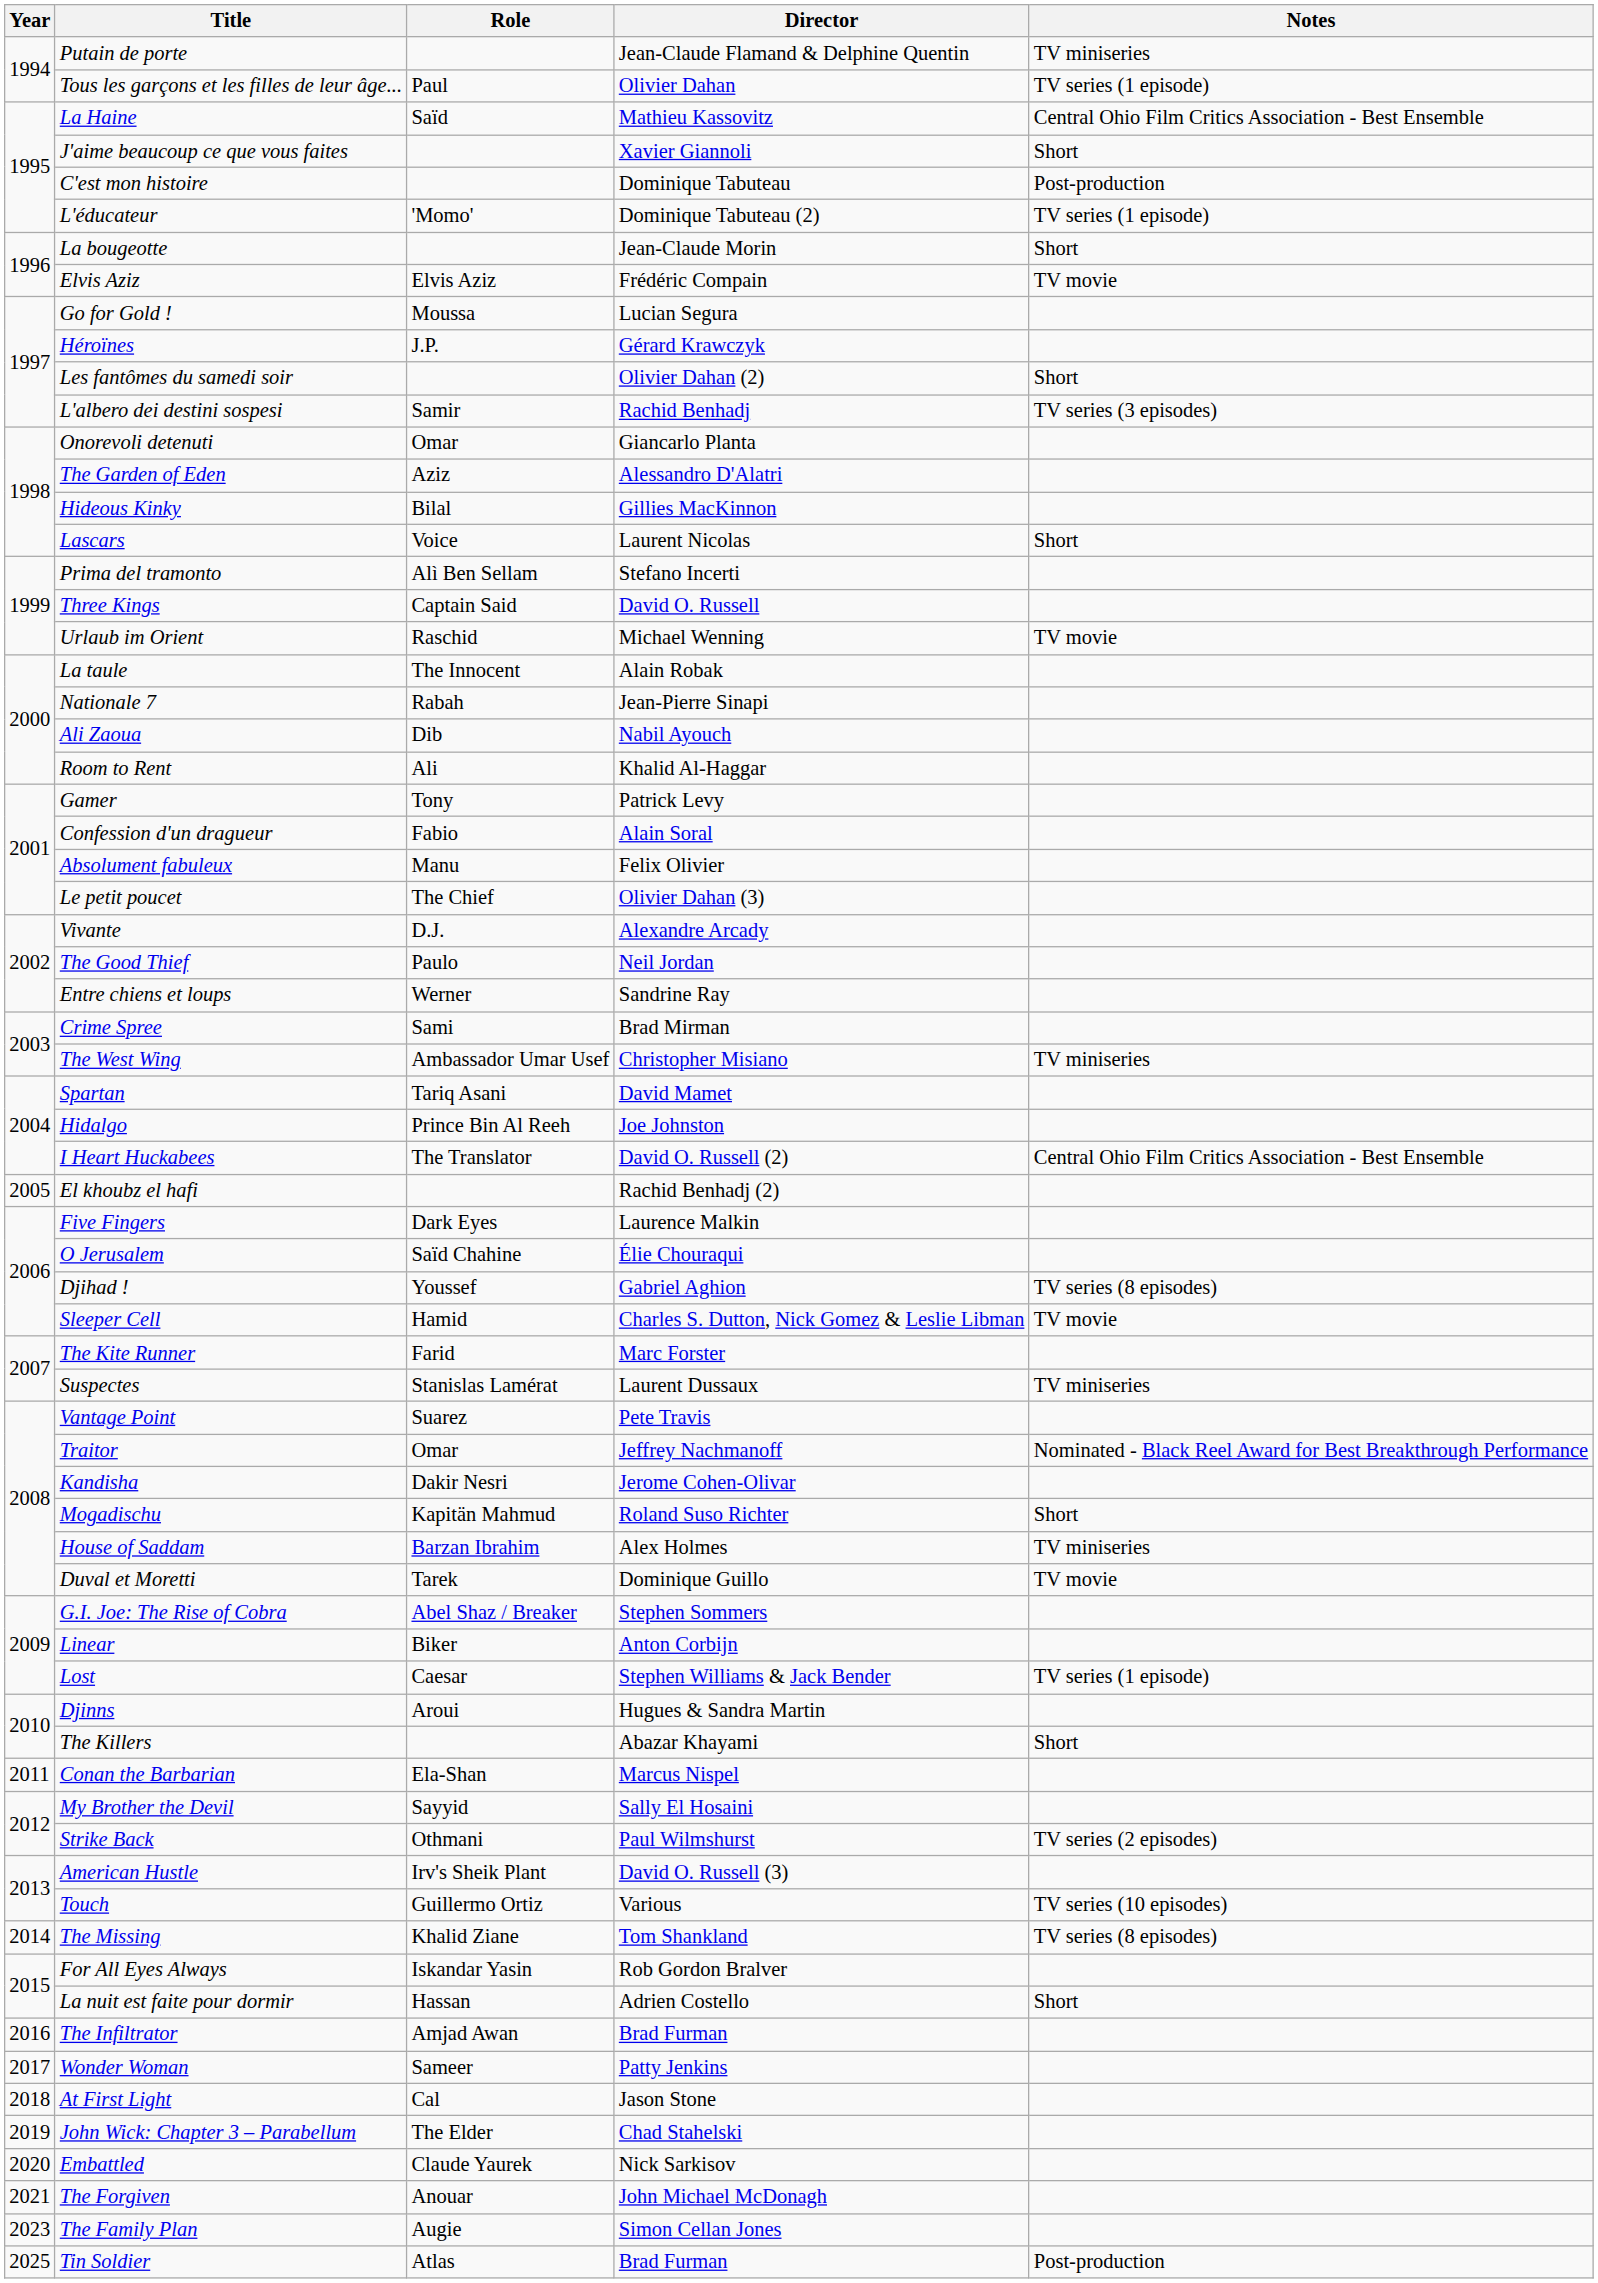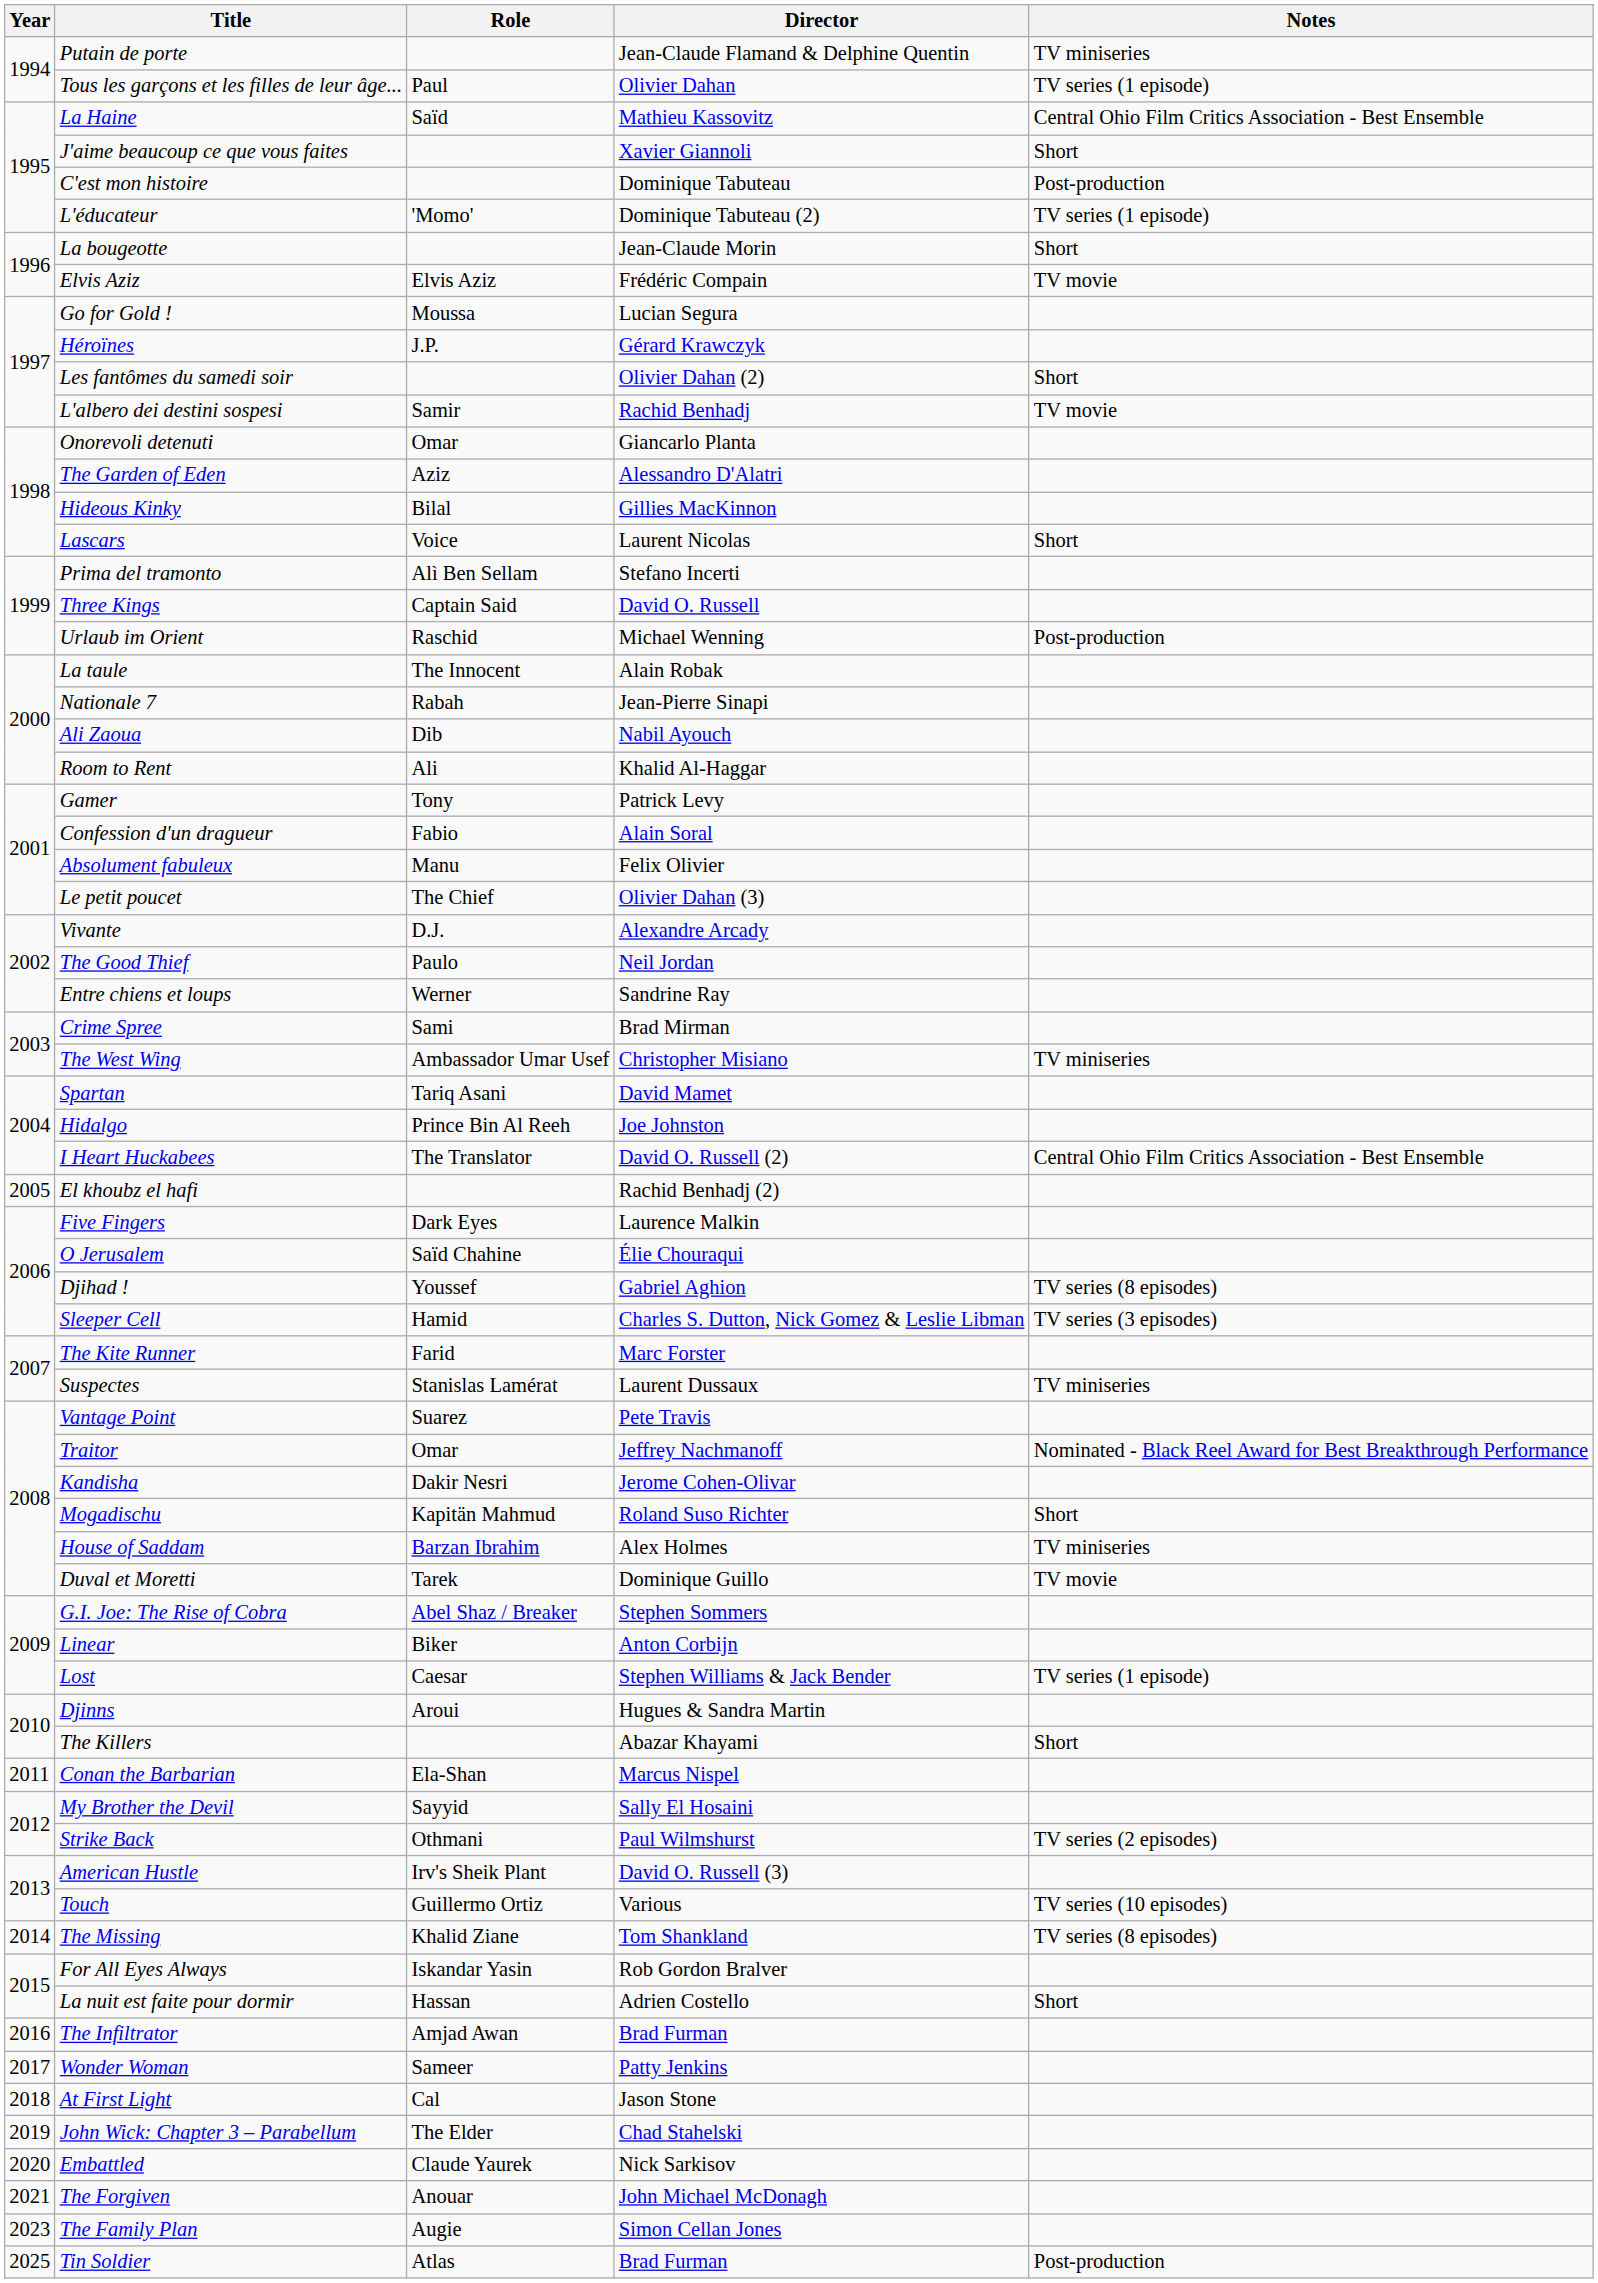L'albero dei destini sospesi | Notes: TV series (3 episodes) -> TV movie
Urlaub im Orient | Notes: TV movie -> Post-production
Sleeper Cell | Notes: TV movie -> TV series (3 episodes)
